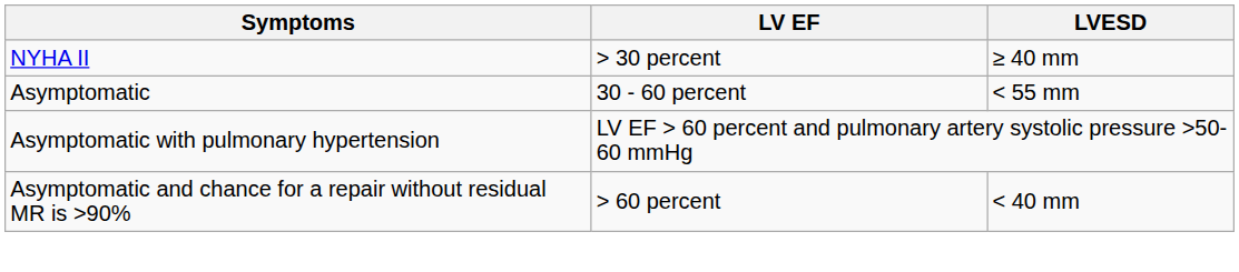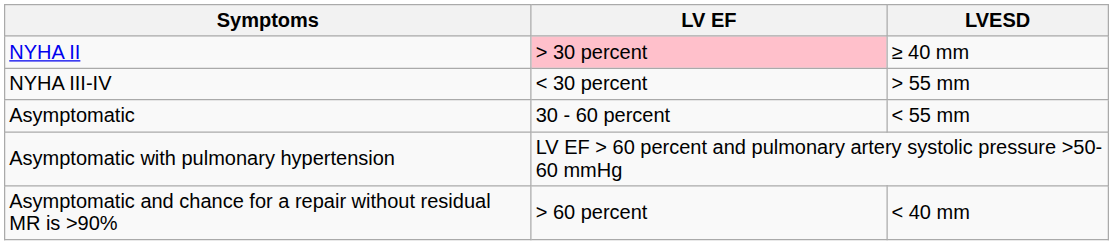NYHA II | LV EF: no background -> pink background
+ row: NYHA III-IV | < 30 percent | > 55 mm
